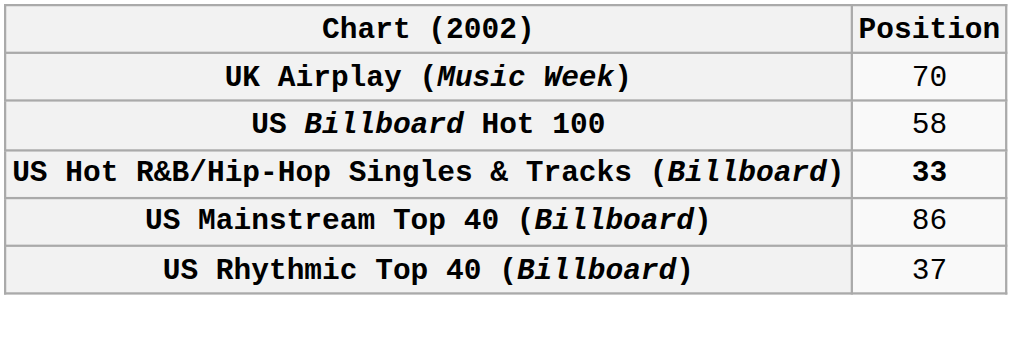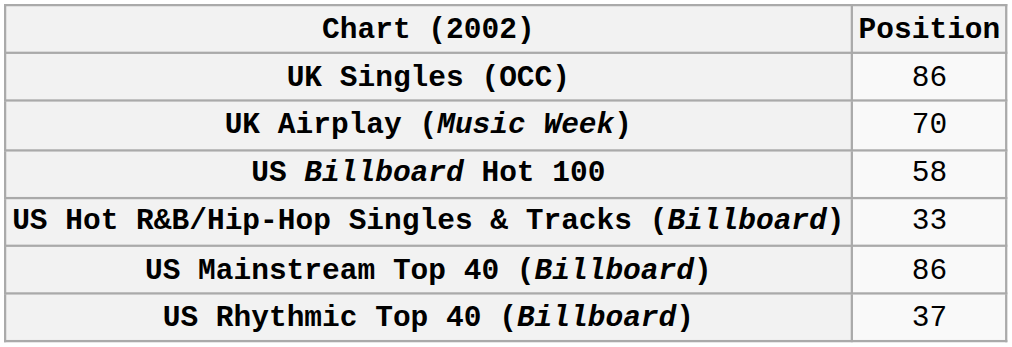+ row: UK Singles (OCC) | 86
US Hot R&B/Hip-Hop Singles & Tracks (Billboard) | Position: bold -> normal
